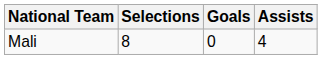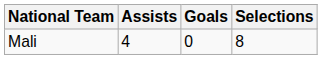columns swapped: Selections <-> Assists
